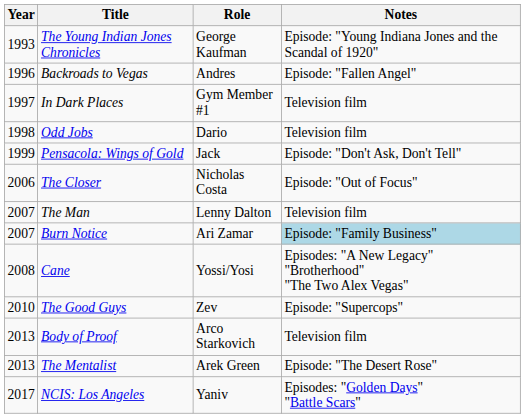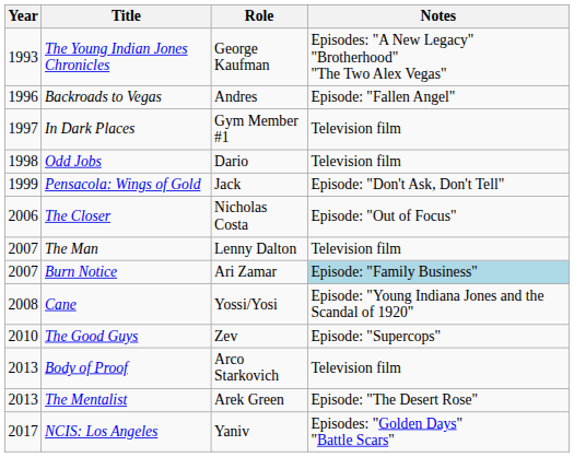The Young Indian Jones Chronicles | Notes: Episode: "Young Indiana Jones and the Scandal of 1920" -> Episodes: "A New Legacy" "Brotherhood" "The Two Alex Vegas"
Cane | Notes: Episodes: "A New Legacy" "Brotherhood" "The Two Alex Vegas" -> Episode: "Young Indiana Jones and the Scandal of 1920"
